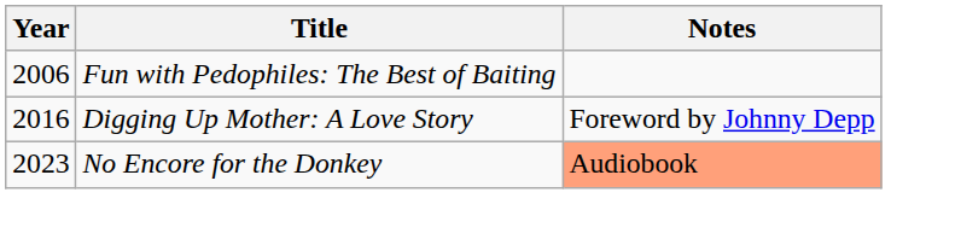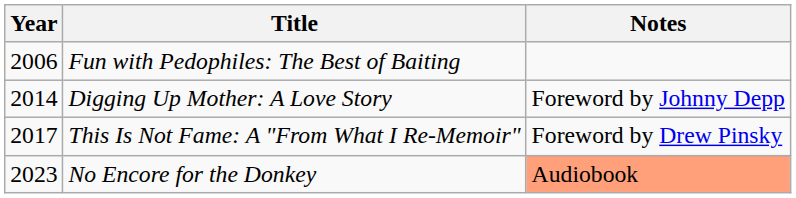Digging Up Mother: A Love Story | Year: 2016 -> 2014
+ row: 2017 | This Is Not Fame: A "From What I Re-Memoir" | Foreword by Drew Pinsky
